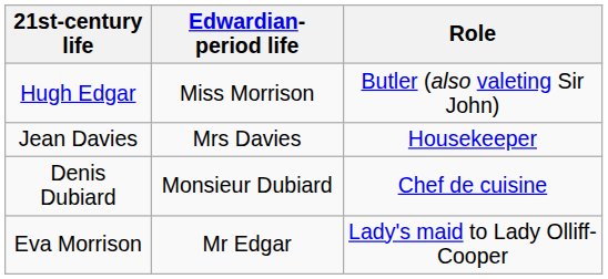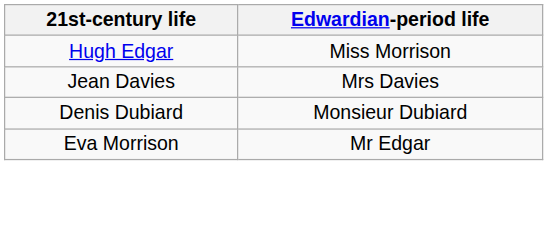- column: Role | Butler (also valeting Sir John) | Housekeeper | Chef de cuisine | Lady's maid to Lady Olliff-Cooper
